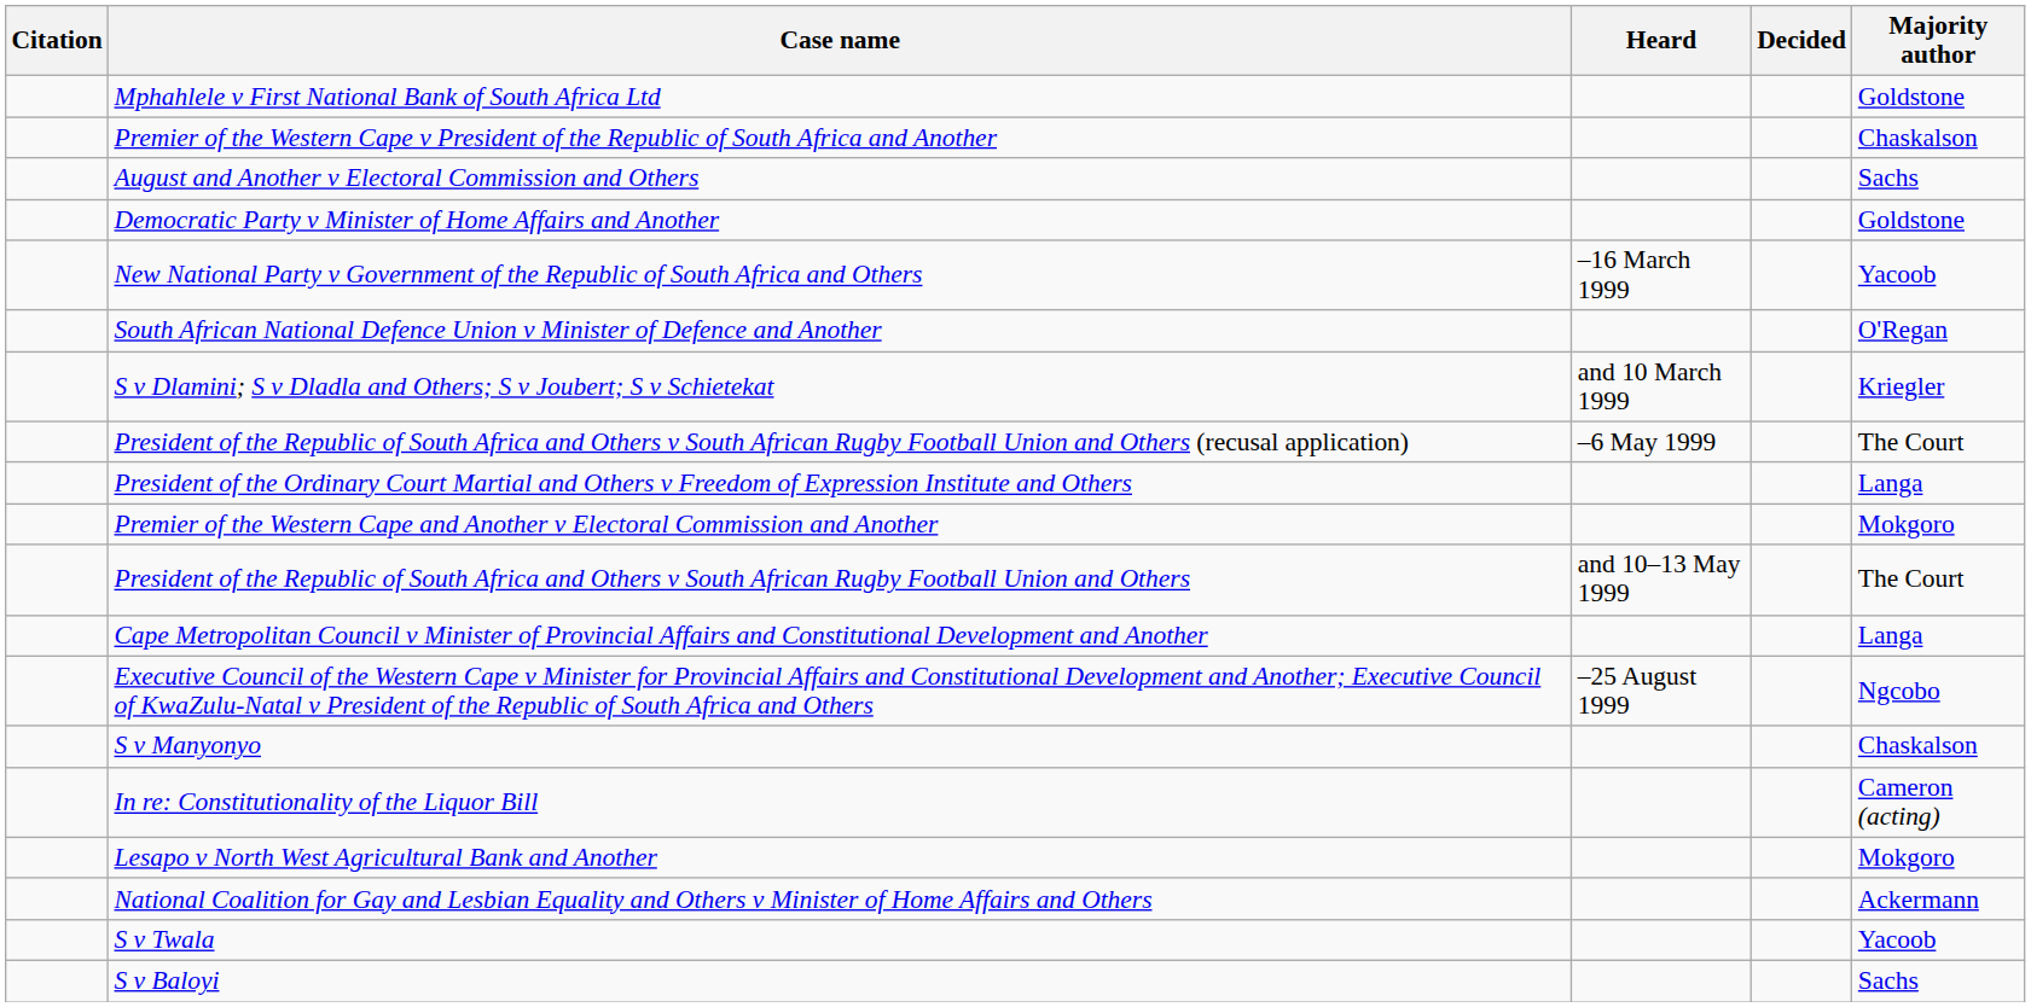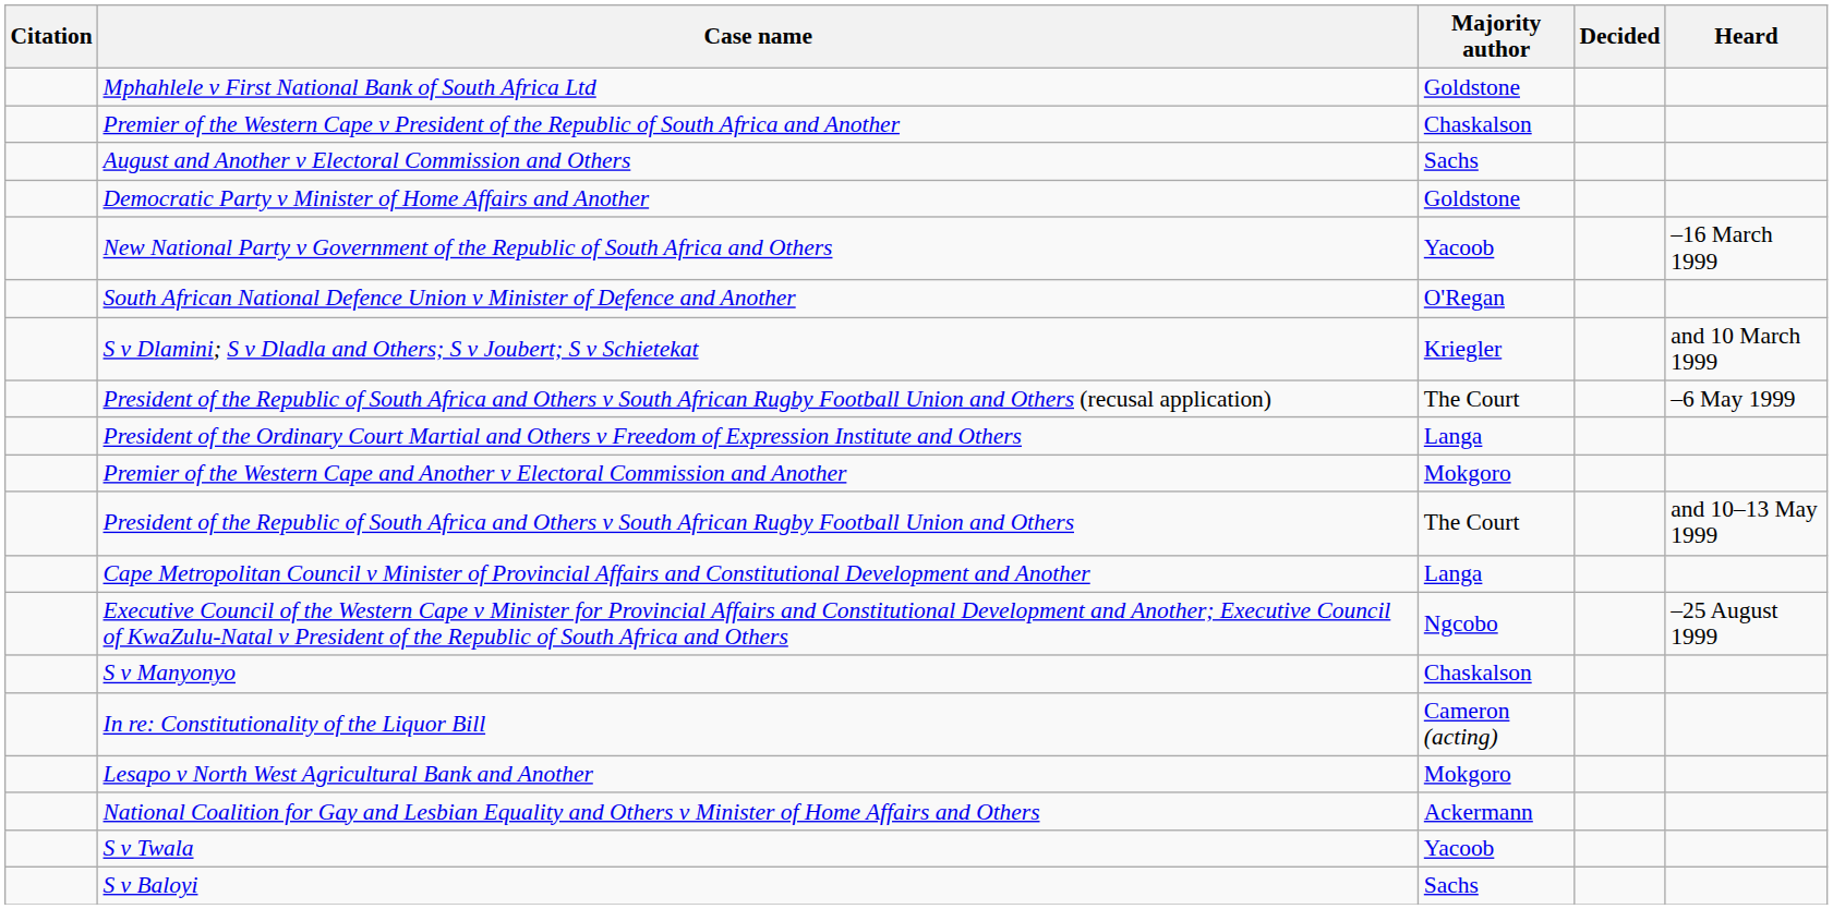columns swapped: Heard <-> Majority author
